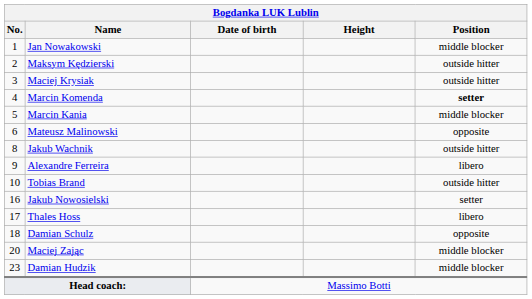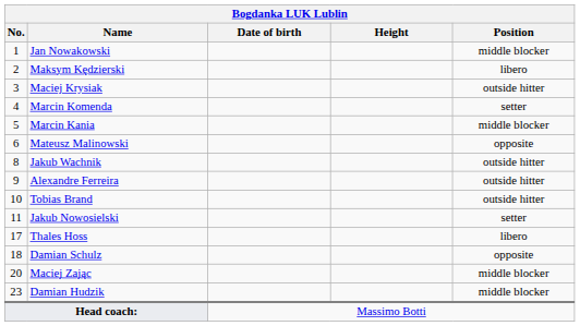Maksym Kędzierski | Position: outside hitter -> libero
Marcin Komenda | Position: bold -> normal
Alexandre Ferreira | Position: libero -> outside hitter
Jakub Nowosielski | No.: 16 -> 11
